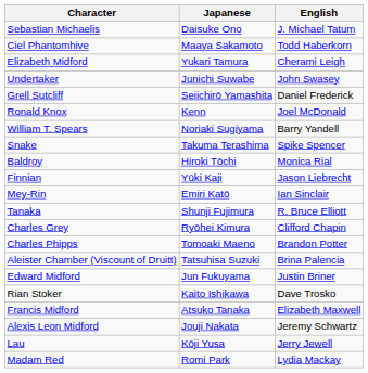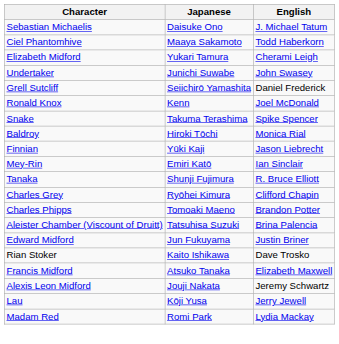- row: William T. Spears | Noriaki Sugiyama | Barry Yandell
